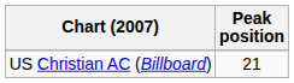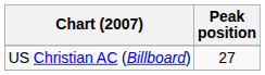US Christian AC (Billboard) | Peak position: 21 -> 27
